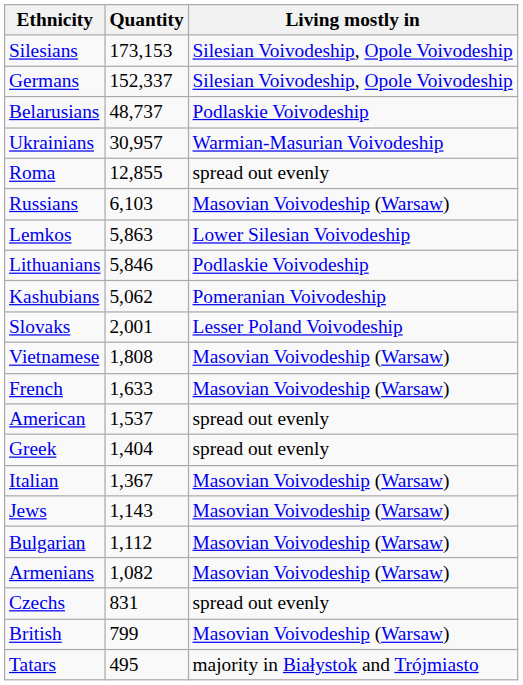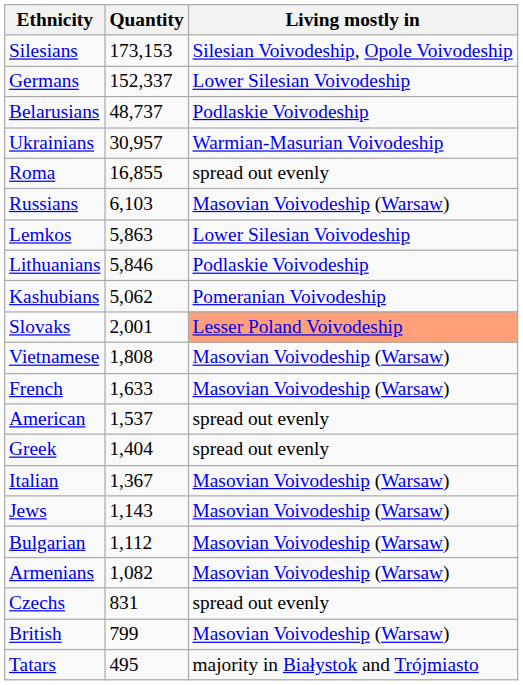Germans | Living mostly in: Silesian Voivodeship, Opole Voivodeship -> Lower Silesian Voivodeship
Roma | Quantity: 12,855 -> 16,855
Slovaks | Living mostly in: no background -> lightsalmon background
